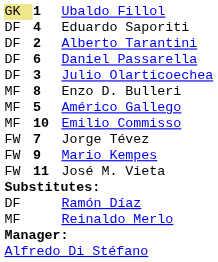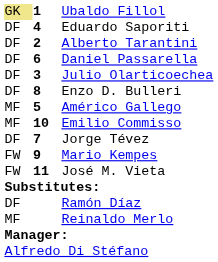Enzo D. Bulleri | column 1: MF -> DF
Jorge Tévez | column 1: FW -> DF
